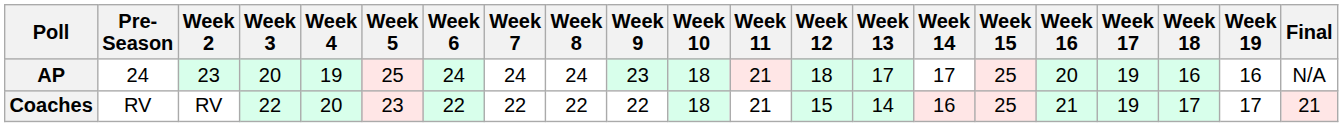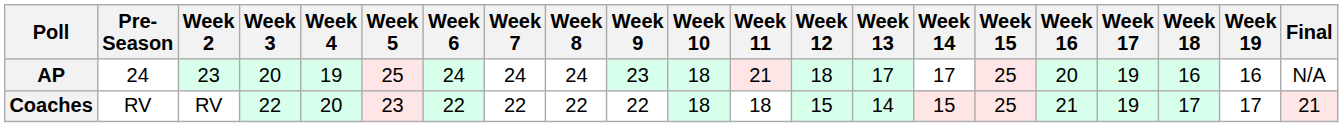Coaches | Week 11: 21 -> 18
Coaches | Week 14: 16 -> 15
